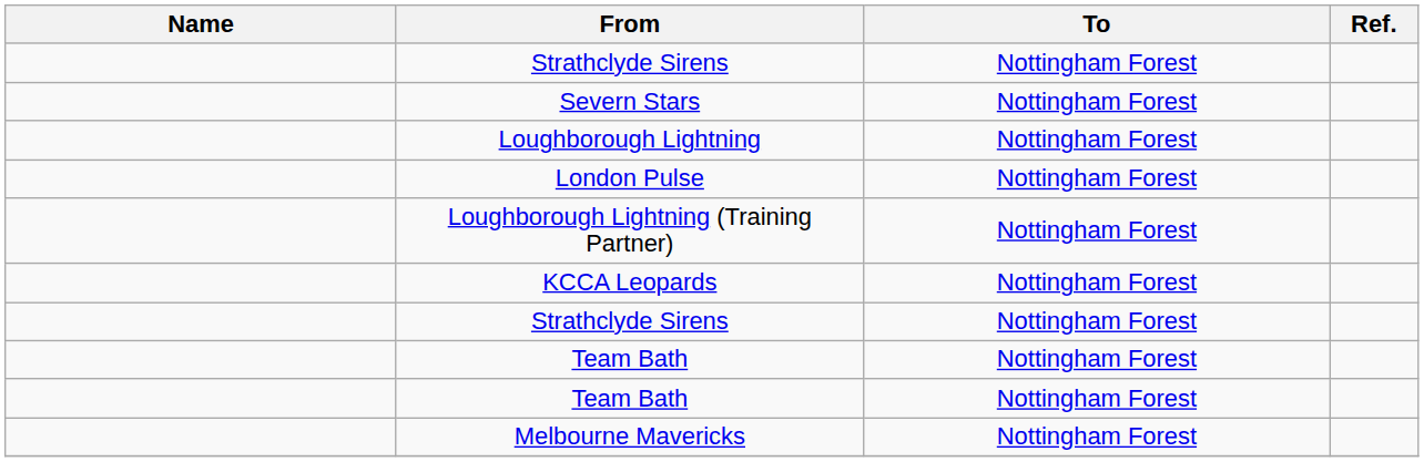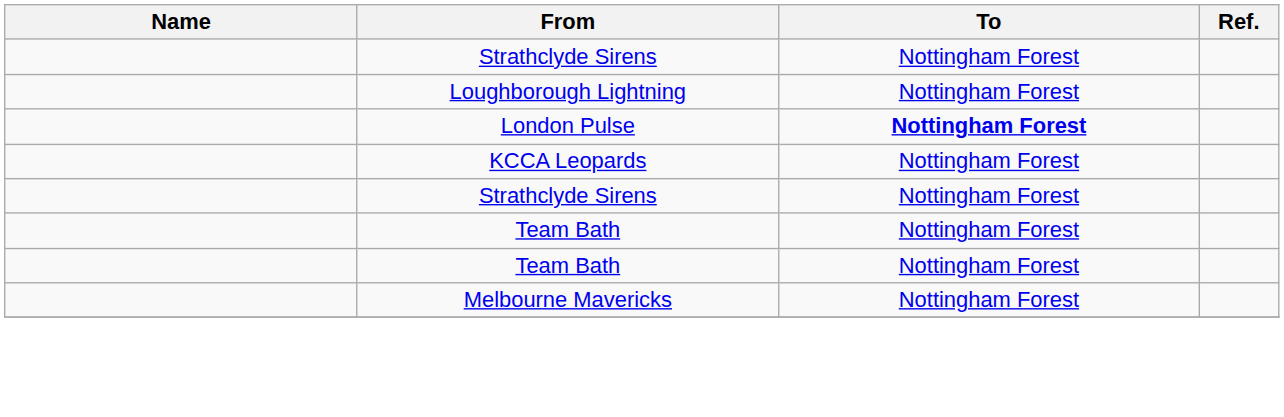- row: Severn Stars | Nottingham Forest
London Pulse | To: normal -> bold
- row: Loughborough Lightning (Training Partner) | Nottingham Forest
